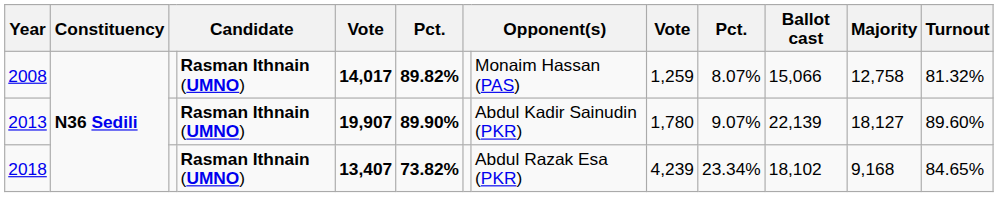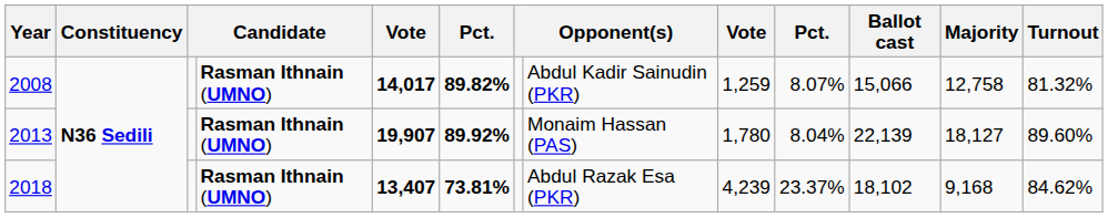2008 | column 8: Monaim Hassan (PAS) -> Abdul Kadir Sainudin (PKR)
2013 | column 6: 89.90% -> 89.92%
2013 | column 8: Abdul Kadir Sainudin (PKR) -> Monaim Hassan (PAS)
2013 | column 10: 9.07% -> 8.04%
2018 | column 6: 73.82% -> 73.81%
2018 | column 10: 23.34% -> 23.37%
2018 | Turnout: 84.65% -> 84.62%
